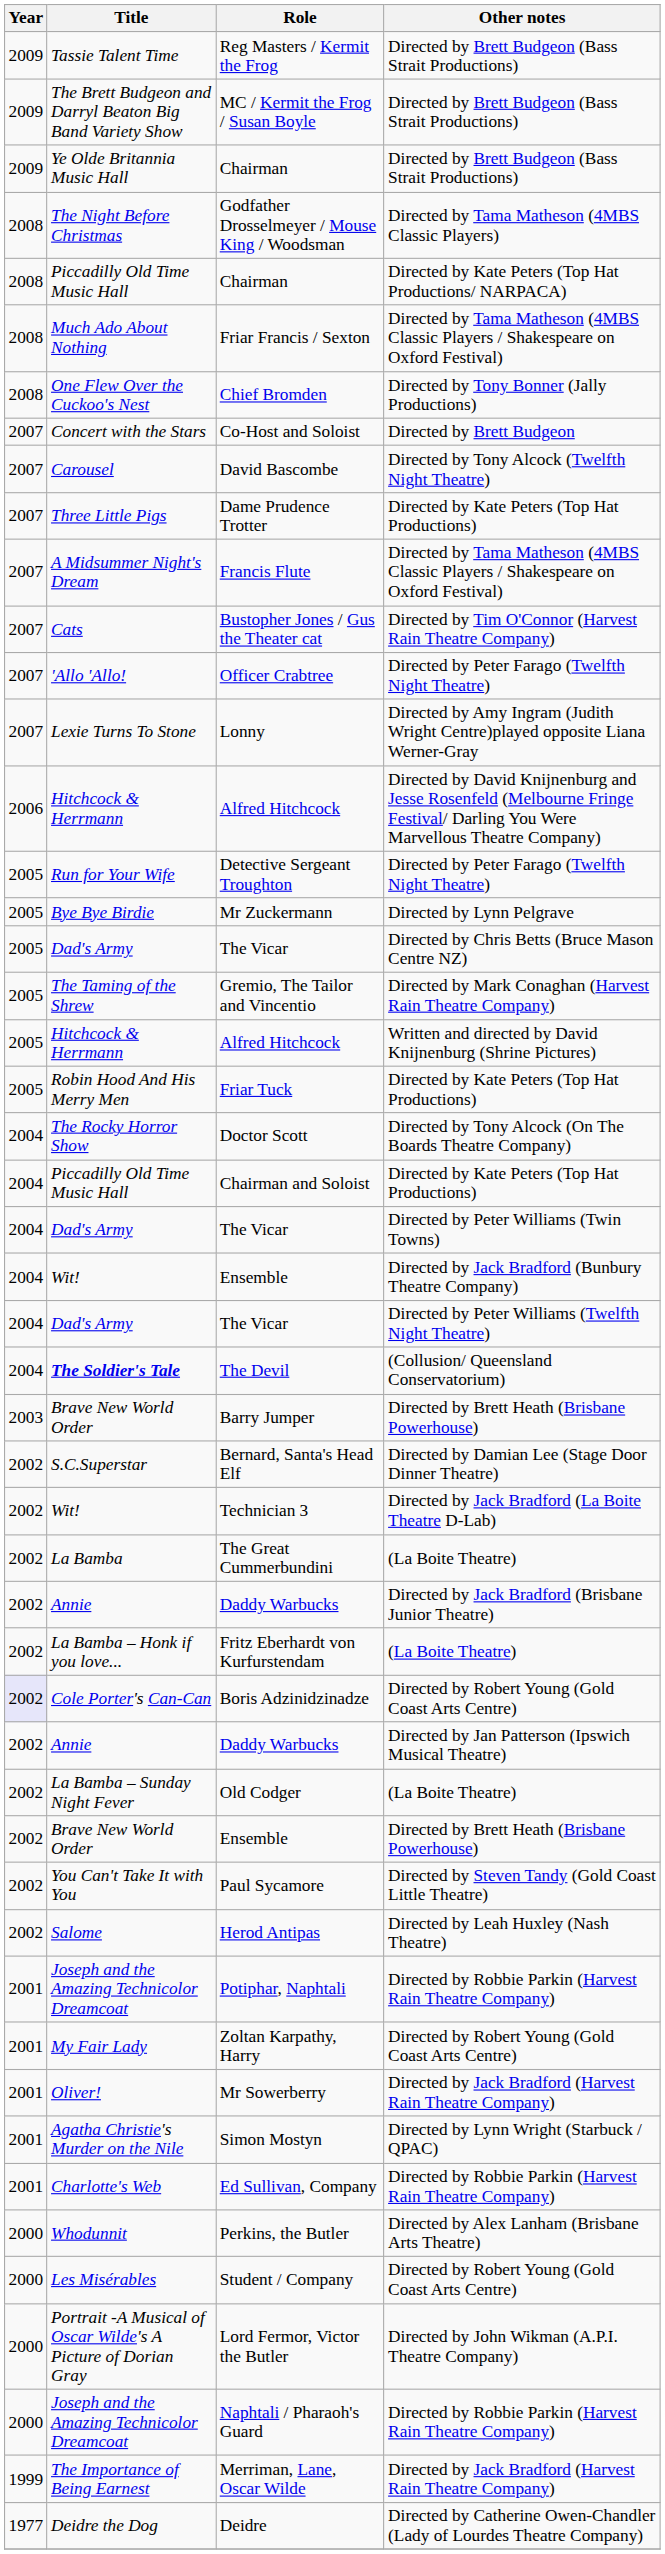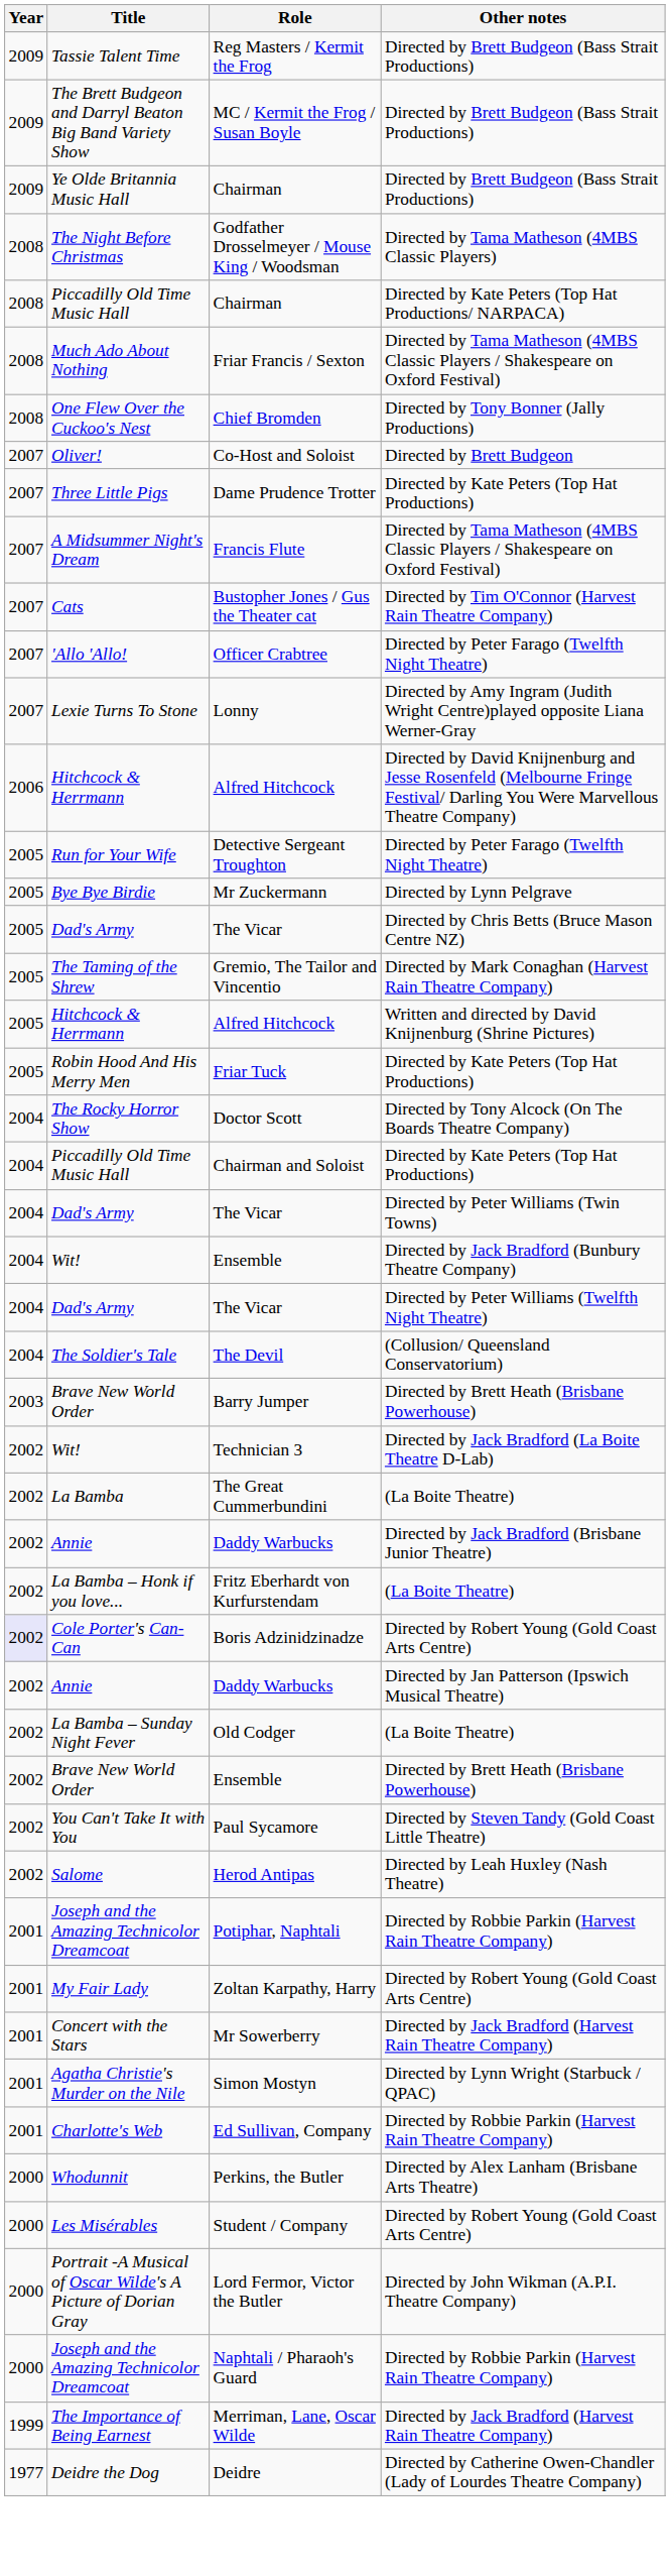Co-Host and Soloist | Title: Concert with the Stars -> Oliver!
- row: 2007 | Carousel | David Bascombe | Directed by Tony Alcock (Twelfth Night Theatre)
The Devil | Title: bold -> normal
- row: 2002 | S.C.Superstar | Bernard, Santa's Head Elf | Directed by Damian Lee (Stage Door Dinner Theatre)
Mr Sowerberry | Title: Oliver! -> Concert with the Stars
